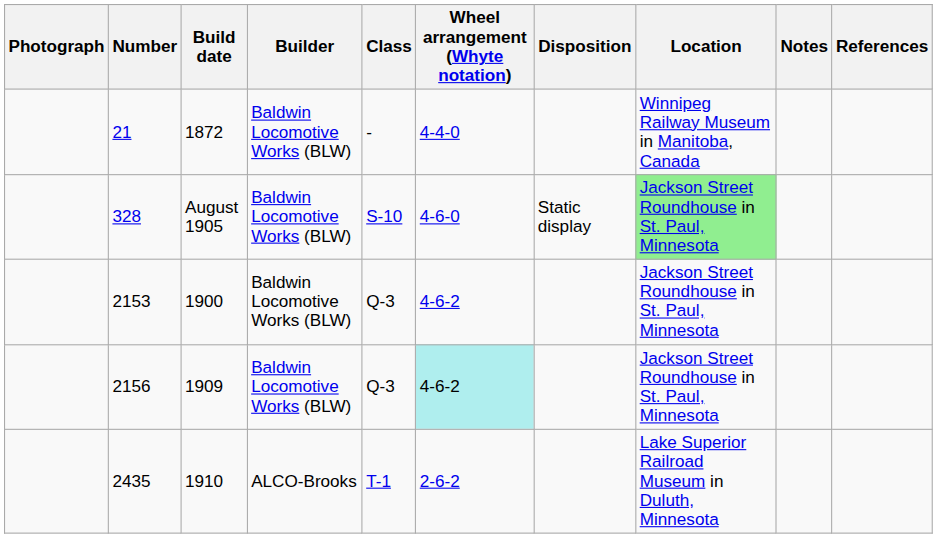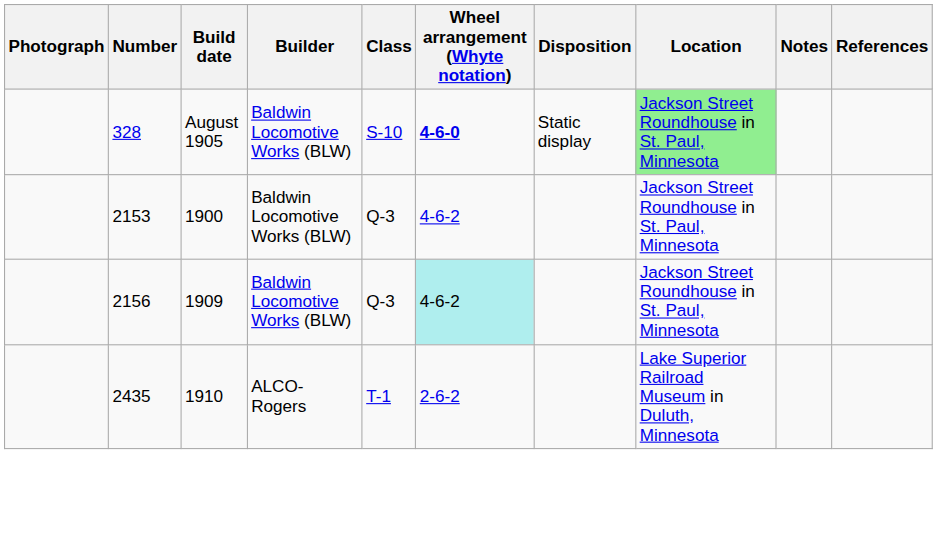- row: 21 | 1872 | Baldwin Locomotive Works (BLW) | - | 4-4-0 | Winnipeg Railway Museum in Manitoba, Canada
328 | Wheel arrangement (Whyte notation): normal -> bold
2435 | Builder: ALCO-Brooks -> ALCO-Rogers
